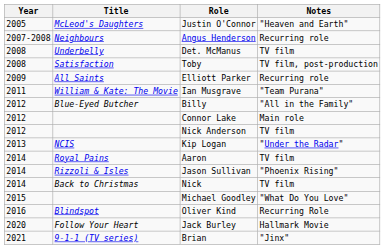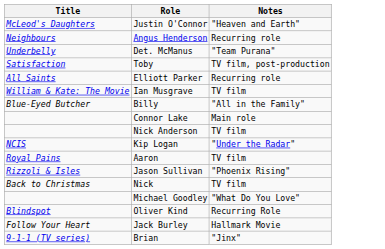- column: Year | 2005 | 2007-2008 | 2008 | 2008 | 2009 | 2011 | 2012 | 2012 | 2012 | 2013 | 2014 | 2014 | 2014 | 2015 | 2016 | 2020 | 2021
Det. McManus | Notes: TV film -> "Team Purana"
Ian Musgrave | Notes: "Team Purana" -> TV film
